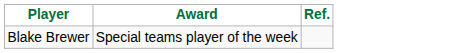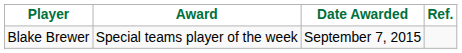+ column: Date Awarded | September 7, 2015
